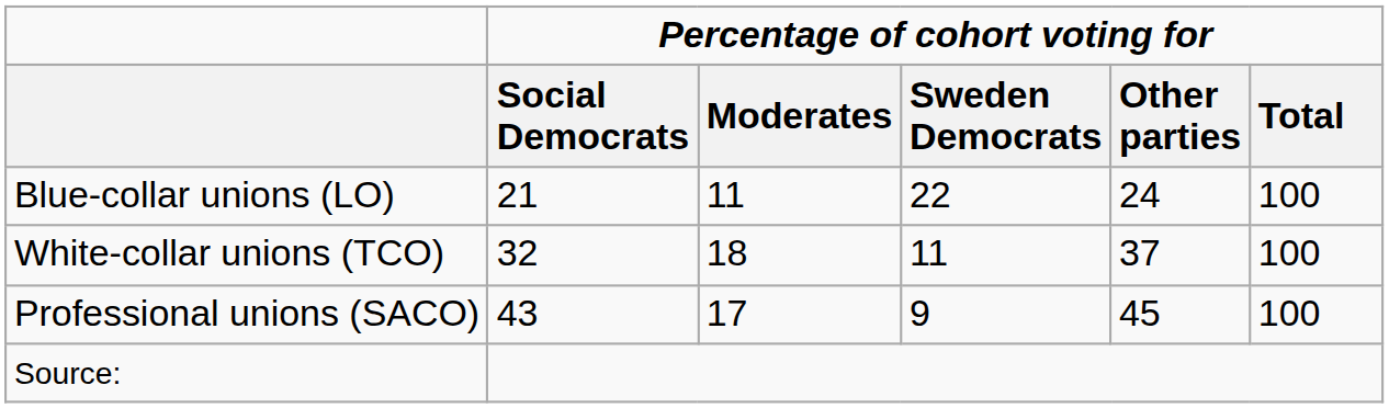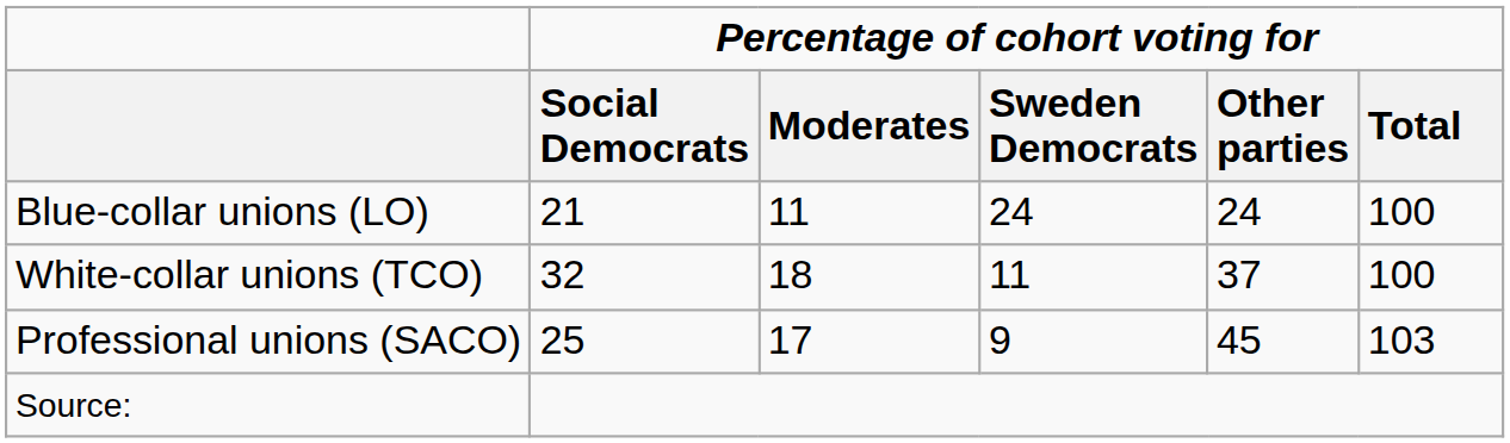Blue-collar unions (LO) | Percentage of cohort voting for / Sweden Democrats: 22 -> 24
Professional unions (SACO) | Percentage of cohort voting for / Social Democrats: 43 -> 25
Professional unions (SACO) | Percentage of cohort voting for / Total: 100 -> 103
